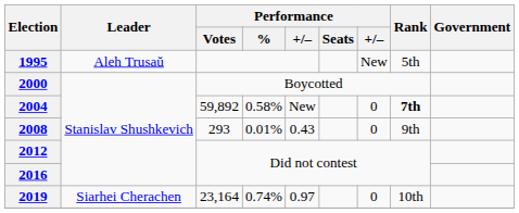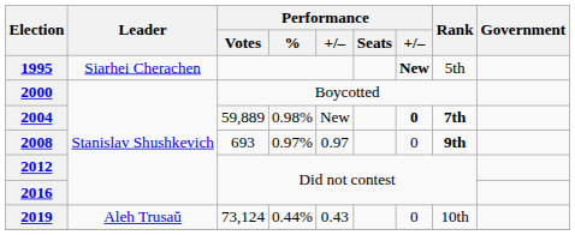1995 | Leader: Aleh Trusaŭ -> Siarhei Cherachen
1995 | column 7: normal -> bold
2004 | Performance / Votes: 59,892 -> 59,889
2004 | Performance / %: 0.58% -> 0.98%
2004 | column 7: normal -> bold
2008 | Performance / Votes: 293 -> 693
2008 | Performance / %: 0.01% -> 0.97%
2008 | column 5: 0.43 -> 0.97
2008 | Rank: normal -> bold
2019 | Leader: Siarhei Cherachen -> Aleh Trusaŭ
2019 | Performance / Votes: 23,164 -> 73,124
2019 | Performance / %: 0.74% -> 0.44%
2019 | column 5: 0.97 -> 0.43
